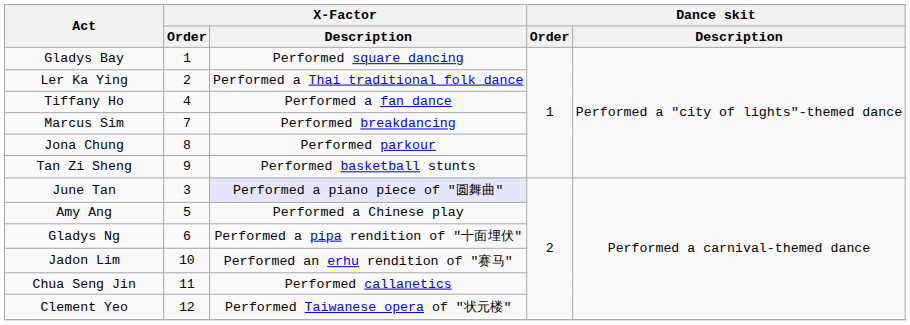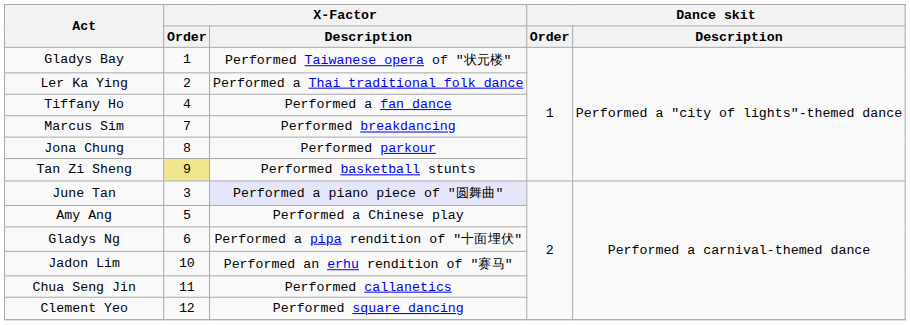Gladys Bay | X-Factor / Description: Performed square dancing -> Performed Taiwanese opera of "状元楼"
Tan Zi Sheng | X-Factor / Order: no background -> khaki background
Clement Yeo | X-Factor / Description: Performed Taiwanese opera of "状元楼" -> Performed square dancing
